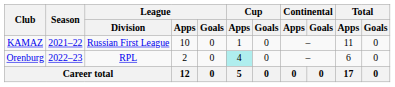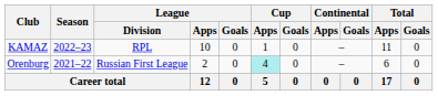KAMAZ | Season: 2021–22 -> 2022–23
KAMAZ | League / Division: Russian First League -> RPL
Orenburg | Season: 2022–23 -> 2021–22
Orenburg | League / Division: RPL -> Russian First League
